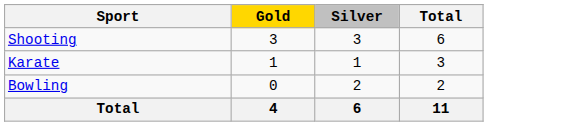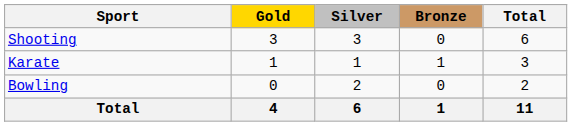+ column: Bronze | 0 | 1 | 0 | 1
